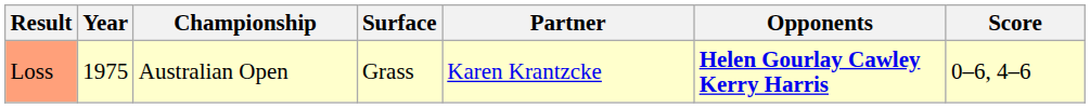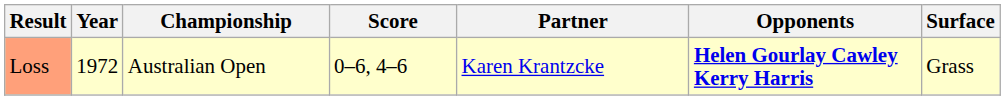columns swapped: Surface <-> Score
Loss | Year: 1975 -> 1972
